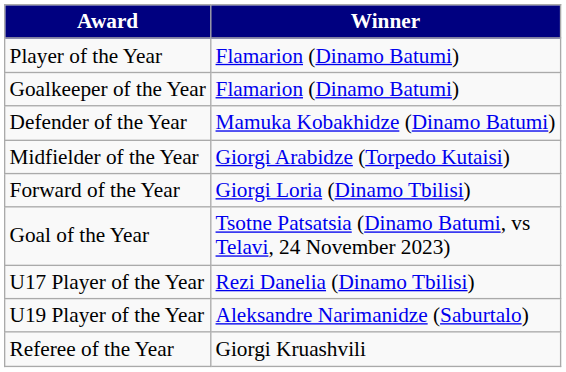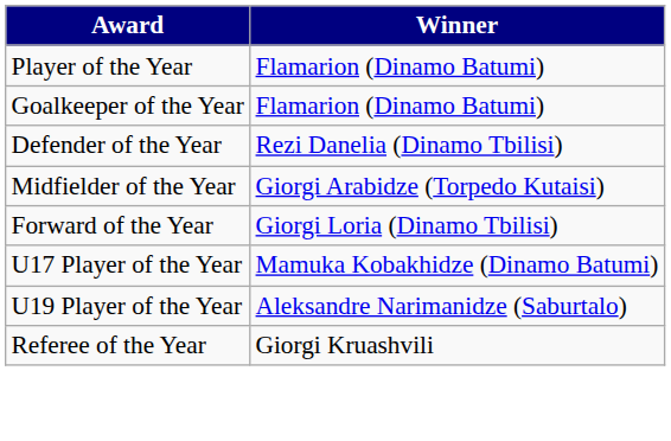Defender of the Year | Winner: Mamuka Kobakhidze (Dinamo Batumi) -> Rezi Danelia (Dinamo Tbilisi)
- row: Goal of the Year | Tsotne Patsatsia (Dinamo Batumi, vs Telavi, 24 November 2023)
U17 Player of the Year | Winner: Rezi Danelia (Dinamo Tbilisi) -> Mamuka Kobakhidze (Dinamo Batumi)
